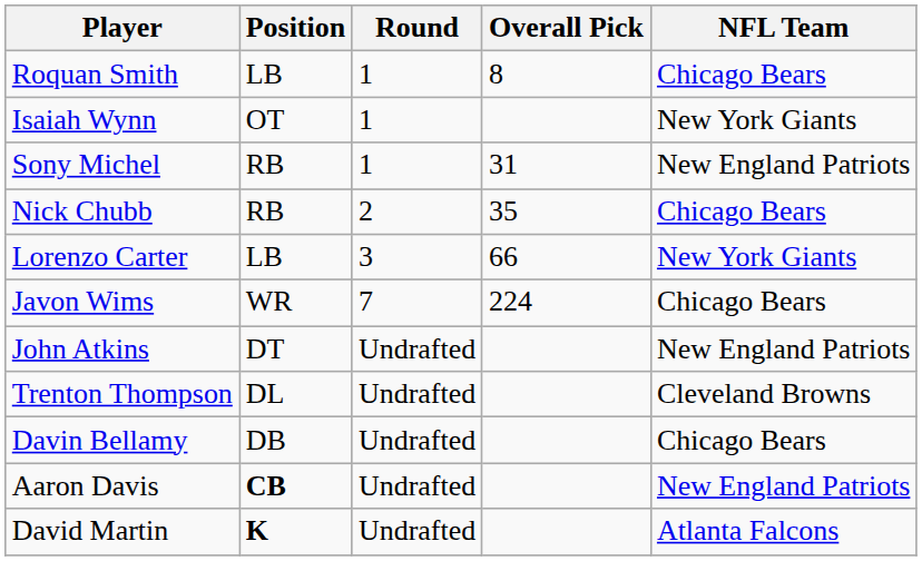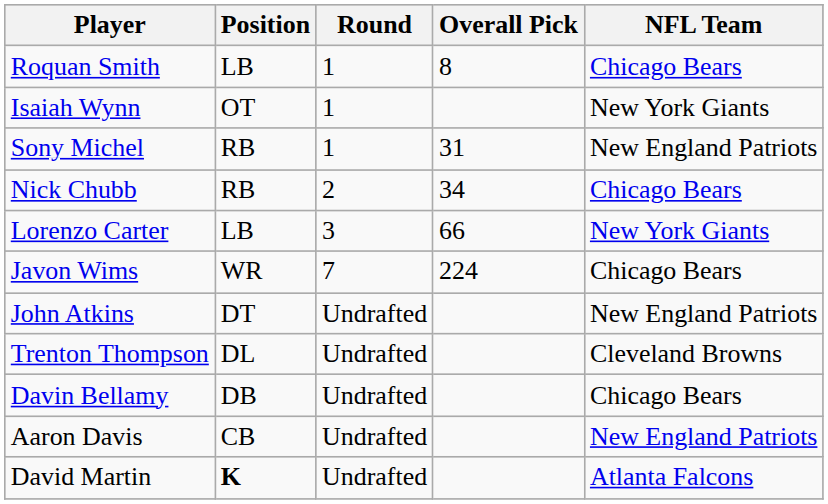Nick Chubb | Overall Pick: 35 -> 34
Aaron Davis | Position: bold -> normal
